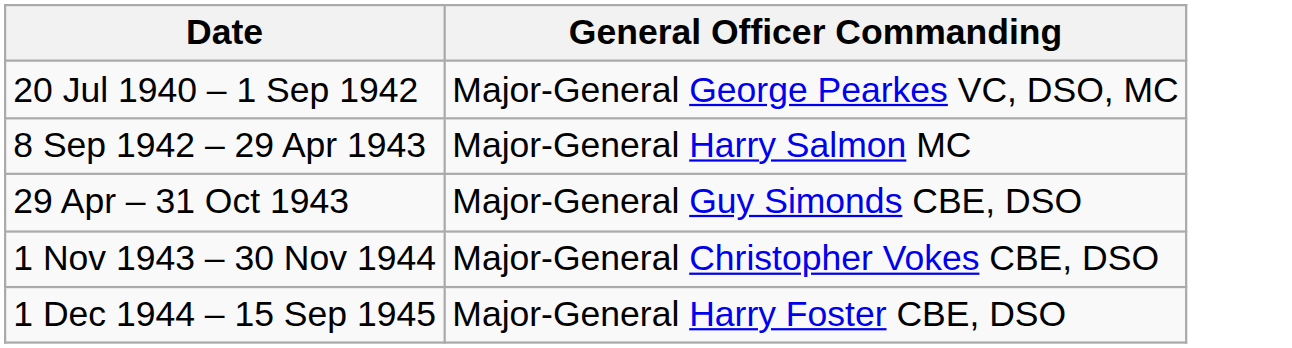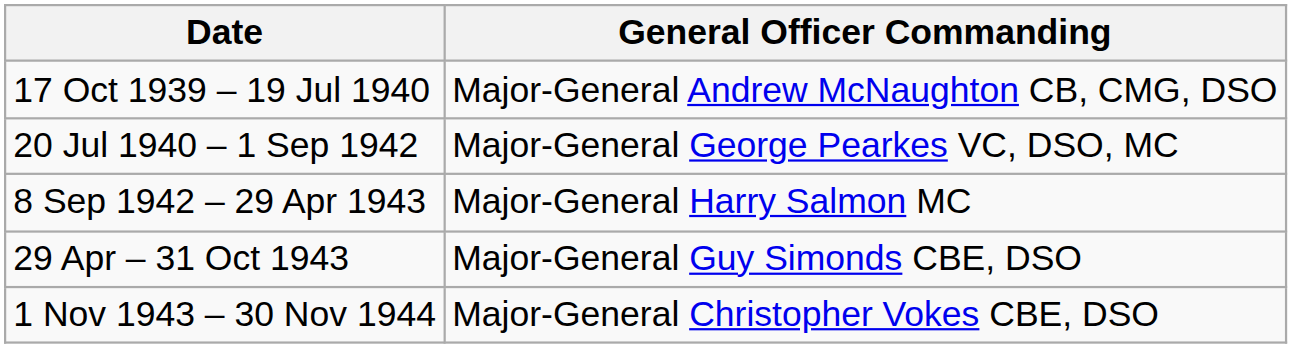+ row: 17 Oct 1939 – 19 Jul 1940 | Major-General Andrew McNaughton CB, CMG, DSO
- row: 1 Dec 1944 – 15 Sep 1945 | Major-General Harry Foster CBE, DSO
